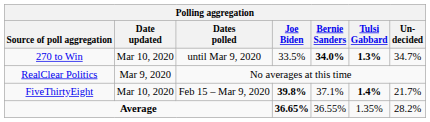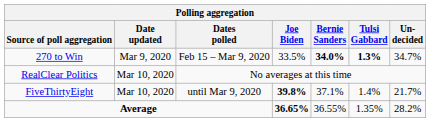270 to Win | Date updated: Mar 10, 2020 -> Mar 9, 2020
270 to Win | Dates polled: until Mar 9, 2020 -> Feb 15 – Mar 9, 2020
RealClear Politics | Date updated: Mar 9, 2020 -> Mar 10, 2020
FiveThirtyEight | Dates polled: Feb 15 – Mar 9, 2020 -> until Mar 9, 2020
FiveThirtyEight | Tulsi Gabbard: bold -> normal
